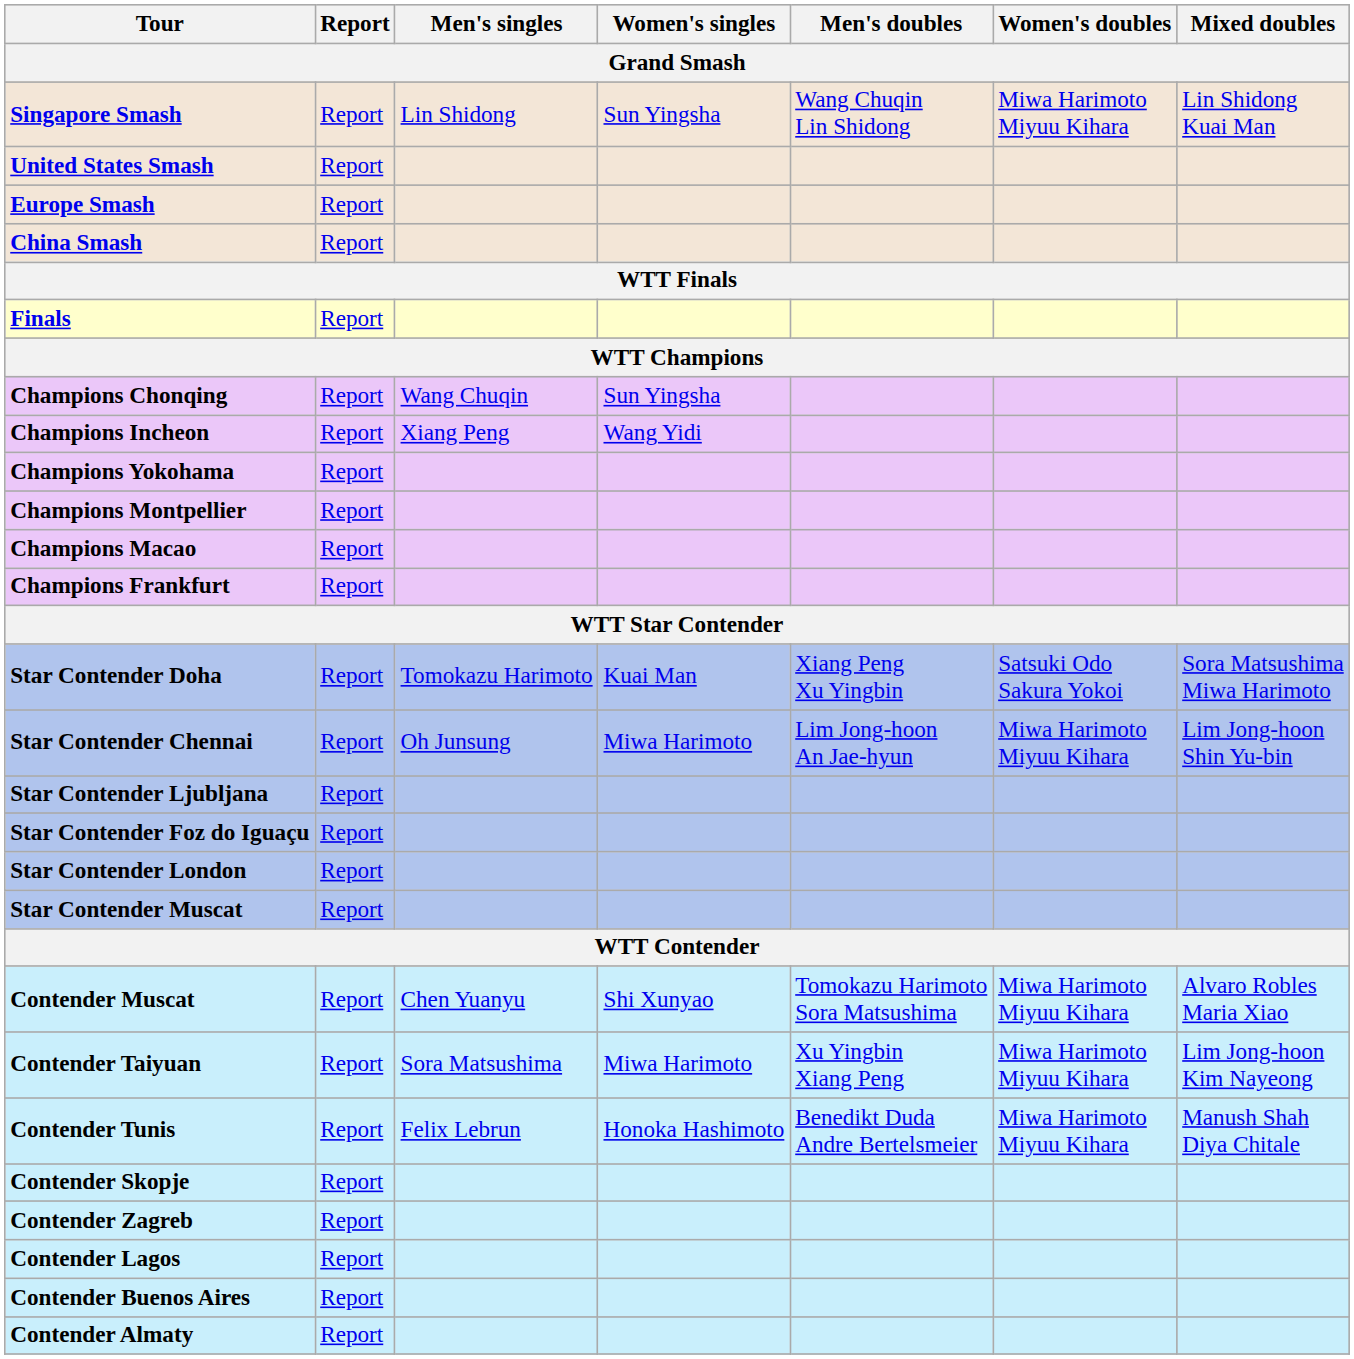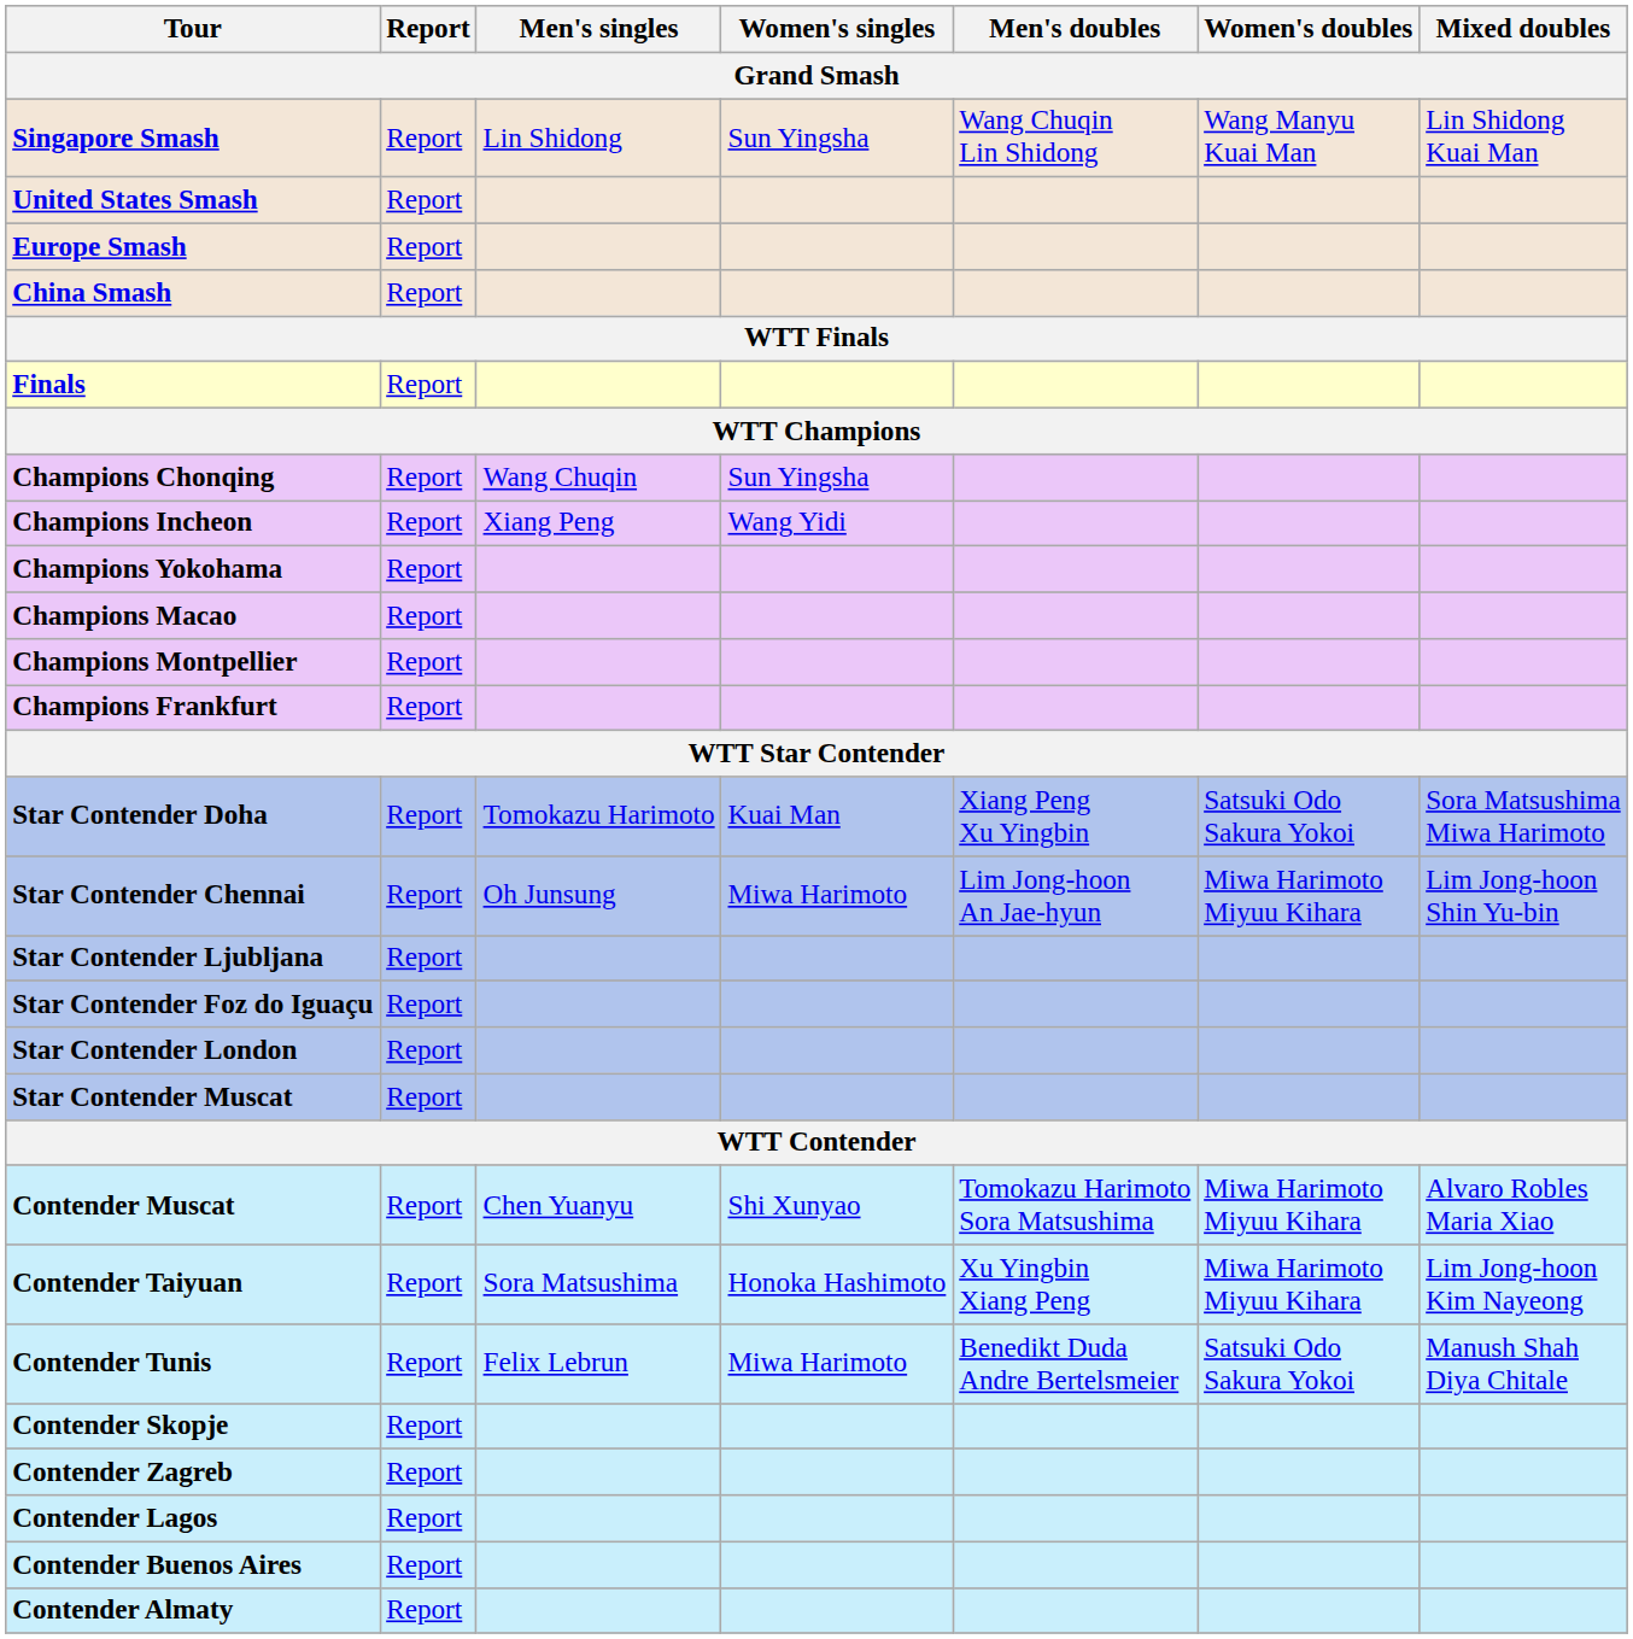Singapore Smash | Women's doubles: Miwa Harimoto Miyuu Kihara -> Wang Manyu Kuai Man
rows swapped: Champions Macao <-> Champions Montpellier
Contender Taiyuan | Women's singles: Miwa Harimoto -> Honoka Hashimoto
Contender Tunis | Women's singles: Honoka Hashimoto -> Miwa Harimoto
Contender Tunis | Women's doubles: Miwa Harimoto Miyuu Kihara -> Satsuki Odo Sakura Yokoi
